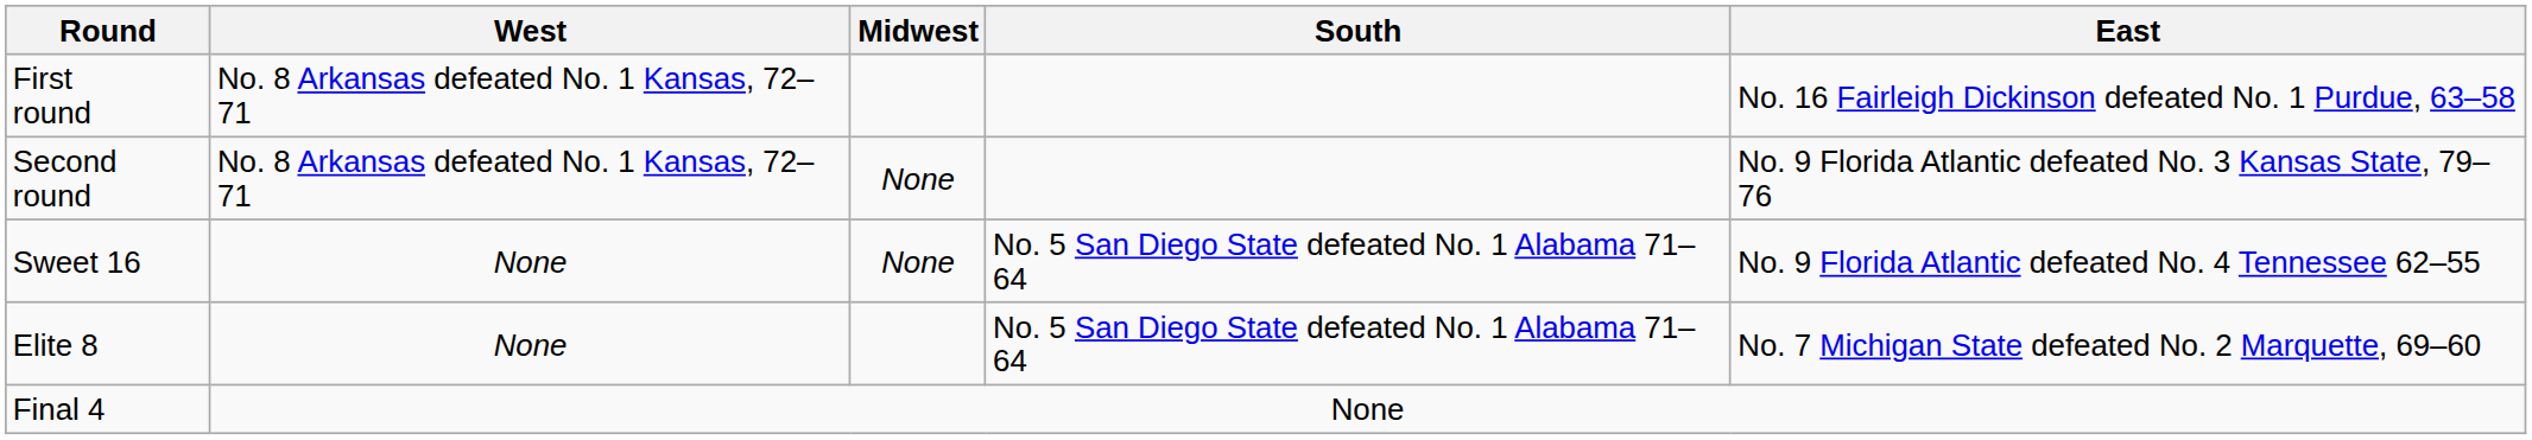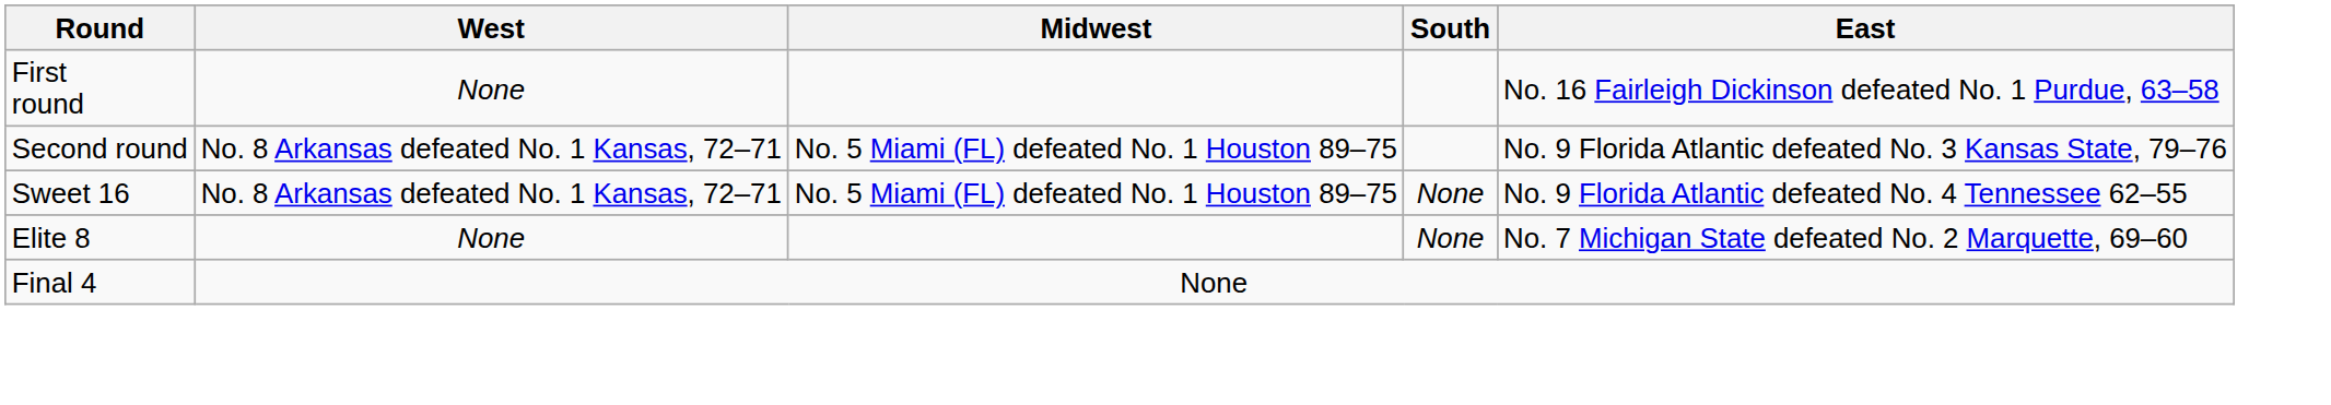First round | West: No. 8 Arkansas defeated No. 1 Kansas, 72–71 -> None
Second round | Midwest: None -> No. 5 Miami (FL) defeated No. 1 Houston 89–75
Sweet 16 | West: None -> No. 8 Arkansas defeated No. 1 Kansas, 72–71
Sweet 16 | Midwest: None -> No. 5 Miami (FL) defeated No. 1 Houston 89–75
Sweet 16 | South: No. 5 San Diego State defeated No. 1 Alabama 71–64 -> None
Elite 8 | South: No. 5 San Diego State defeated No. 1 Alabama 71–64 -> None
